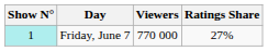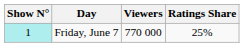Friday, June 7 | Ratings Share: 27% -> 25%
